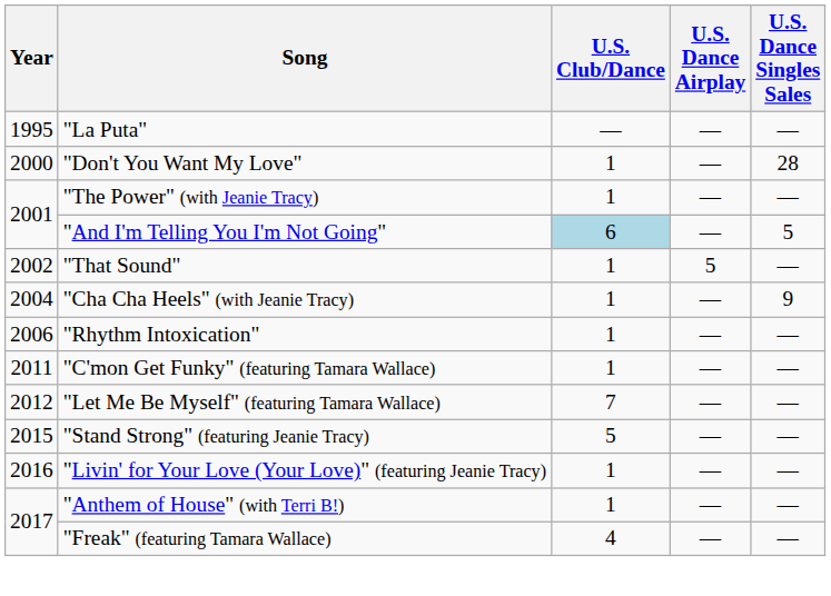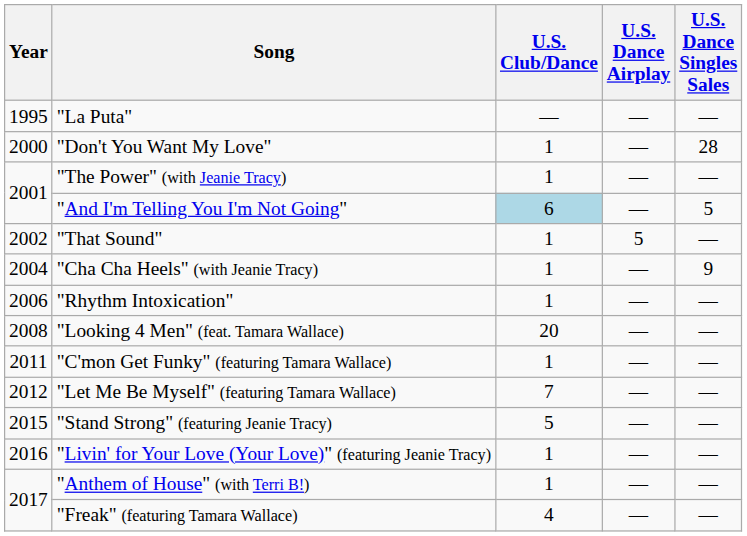+ row: 2008 | "Looking 4 Men" (feat. Tamara Wallace) | 20 | — | —
